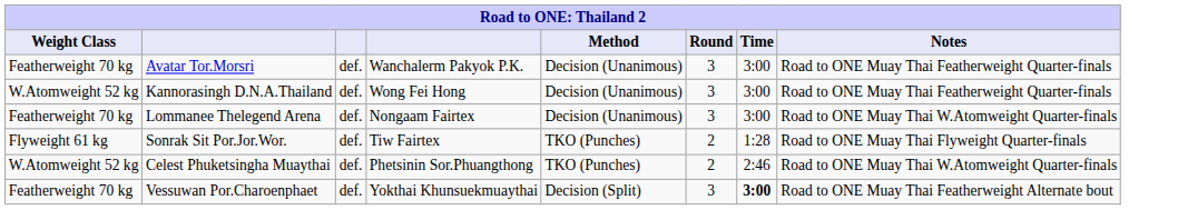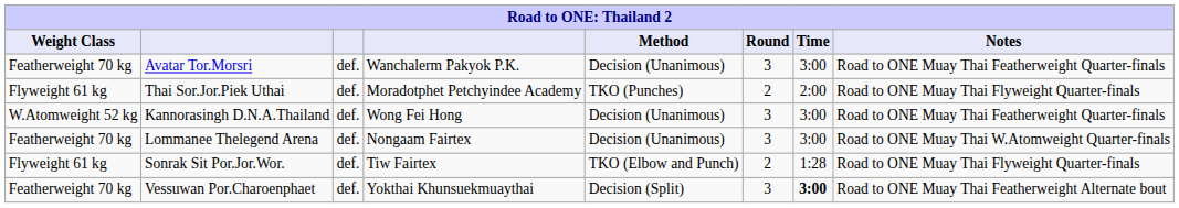+ row: Flyweight 61 kg | Thai Sor.Jor.Piek Uthai | def. | Moradotphet Petchyindee Academy | TKO (Punches) | 2 | 2:00 | Road to ONE Muay Thai Flyweight Quarter-finals
Sonrak Sit Por.Jor.Wor. | Method: TKO (Punches) -> TKO (Elbow and Punch)
- row: W.Atomweight 52 kg | Celest Phuketsingha Muaythai | def. | Phetsinin Sor.Phuangthong | TKO (Punches) | 2 | 2:46 | Road to ONE Muay Thai W.Atomweight Quarter-finals
